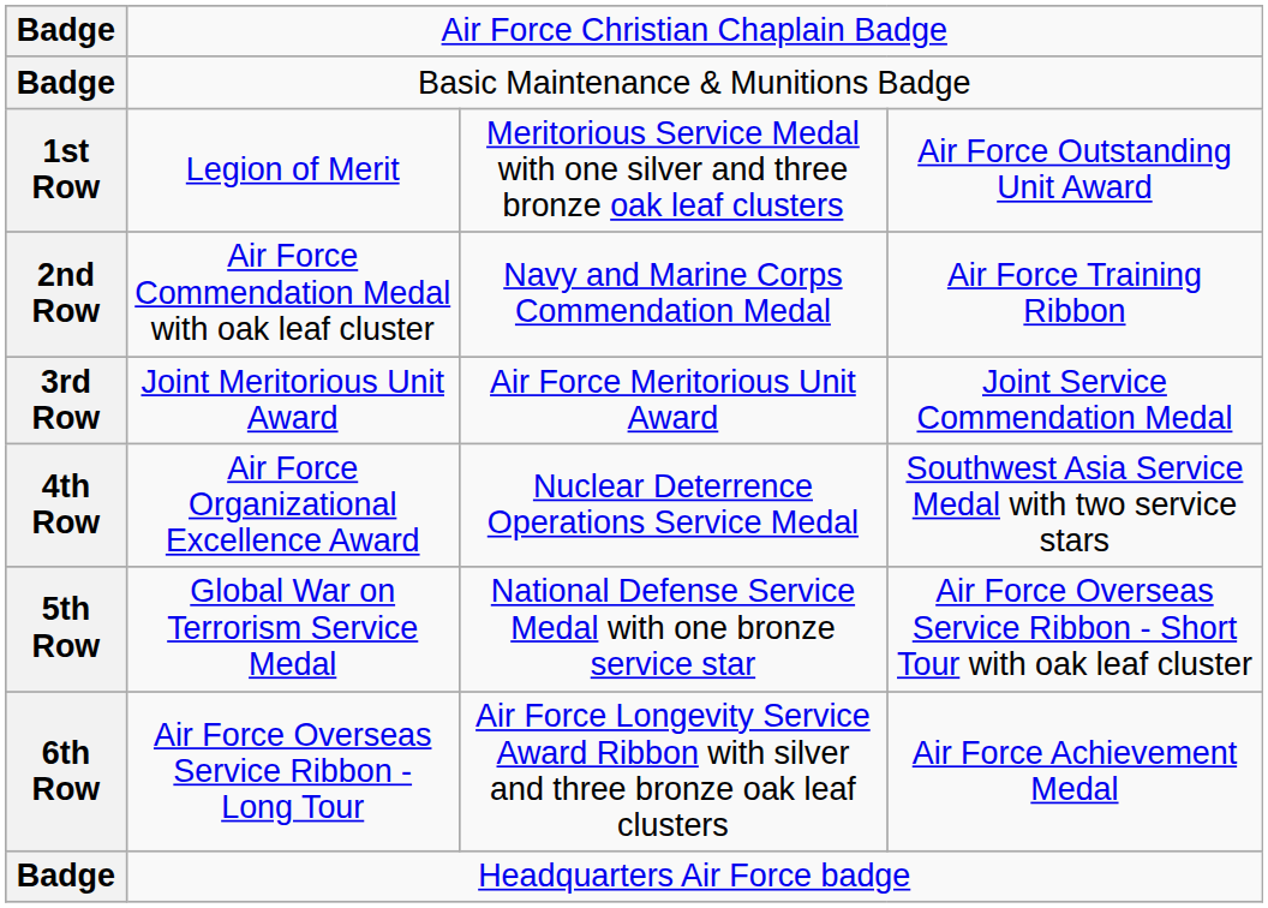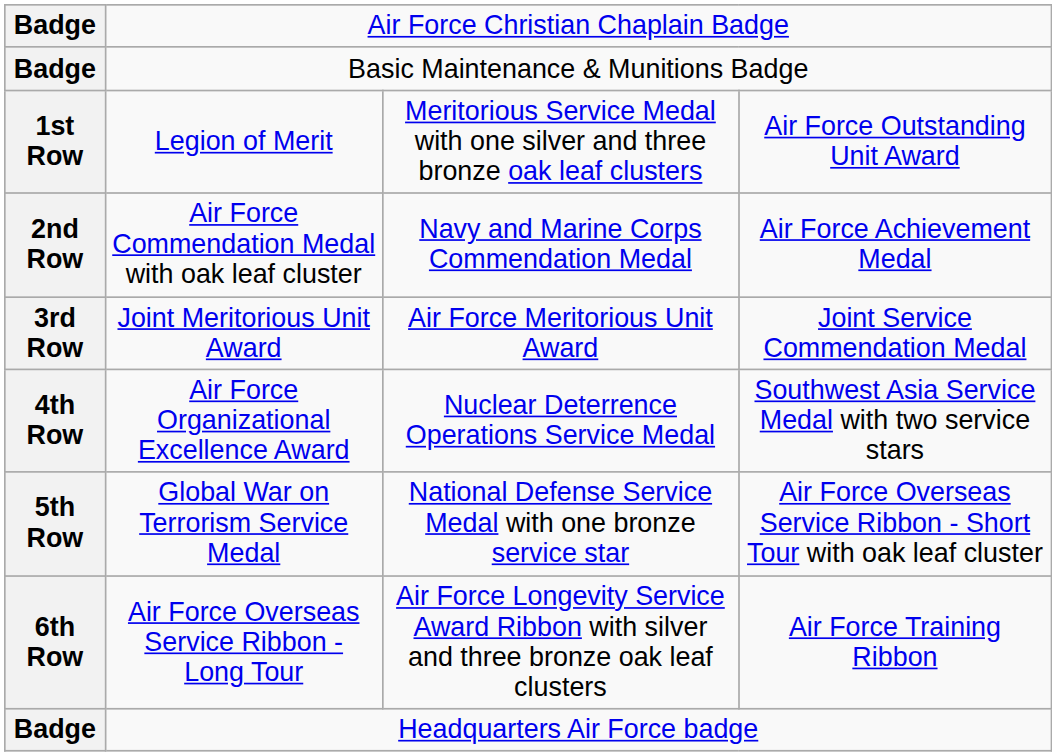Air Force Commendation Medal with oak leaf cluster | column 4: Air Force Training Ribbon -> Air Force Achievement Medal
Air Force Overseas Service Ribbon - Long Tour | column 4: Air Force Achievement Medal -> Air Force Training Ribbon
